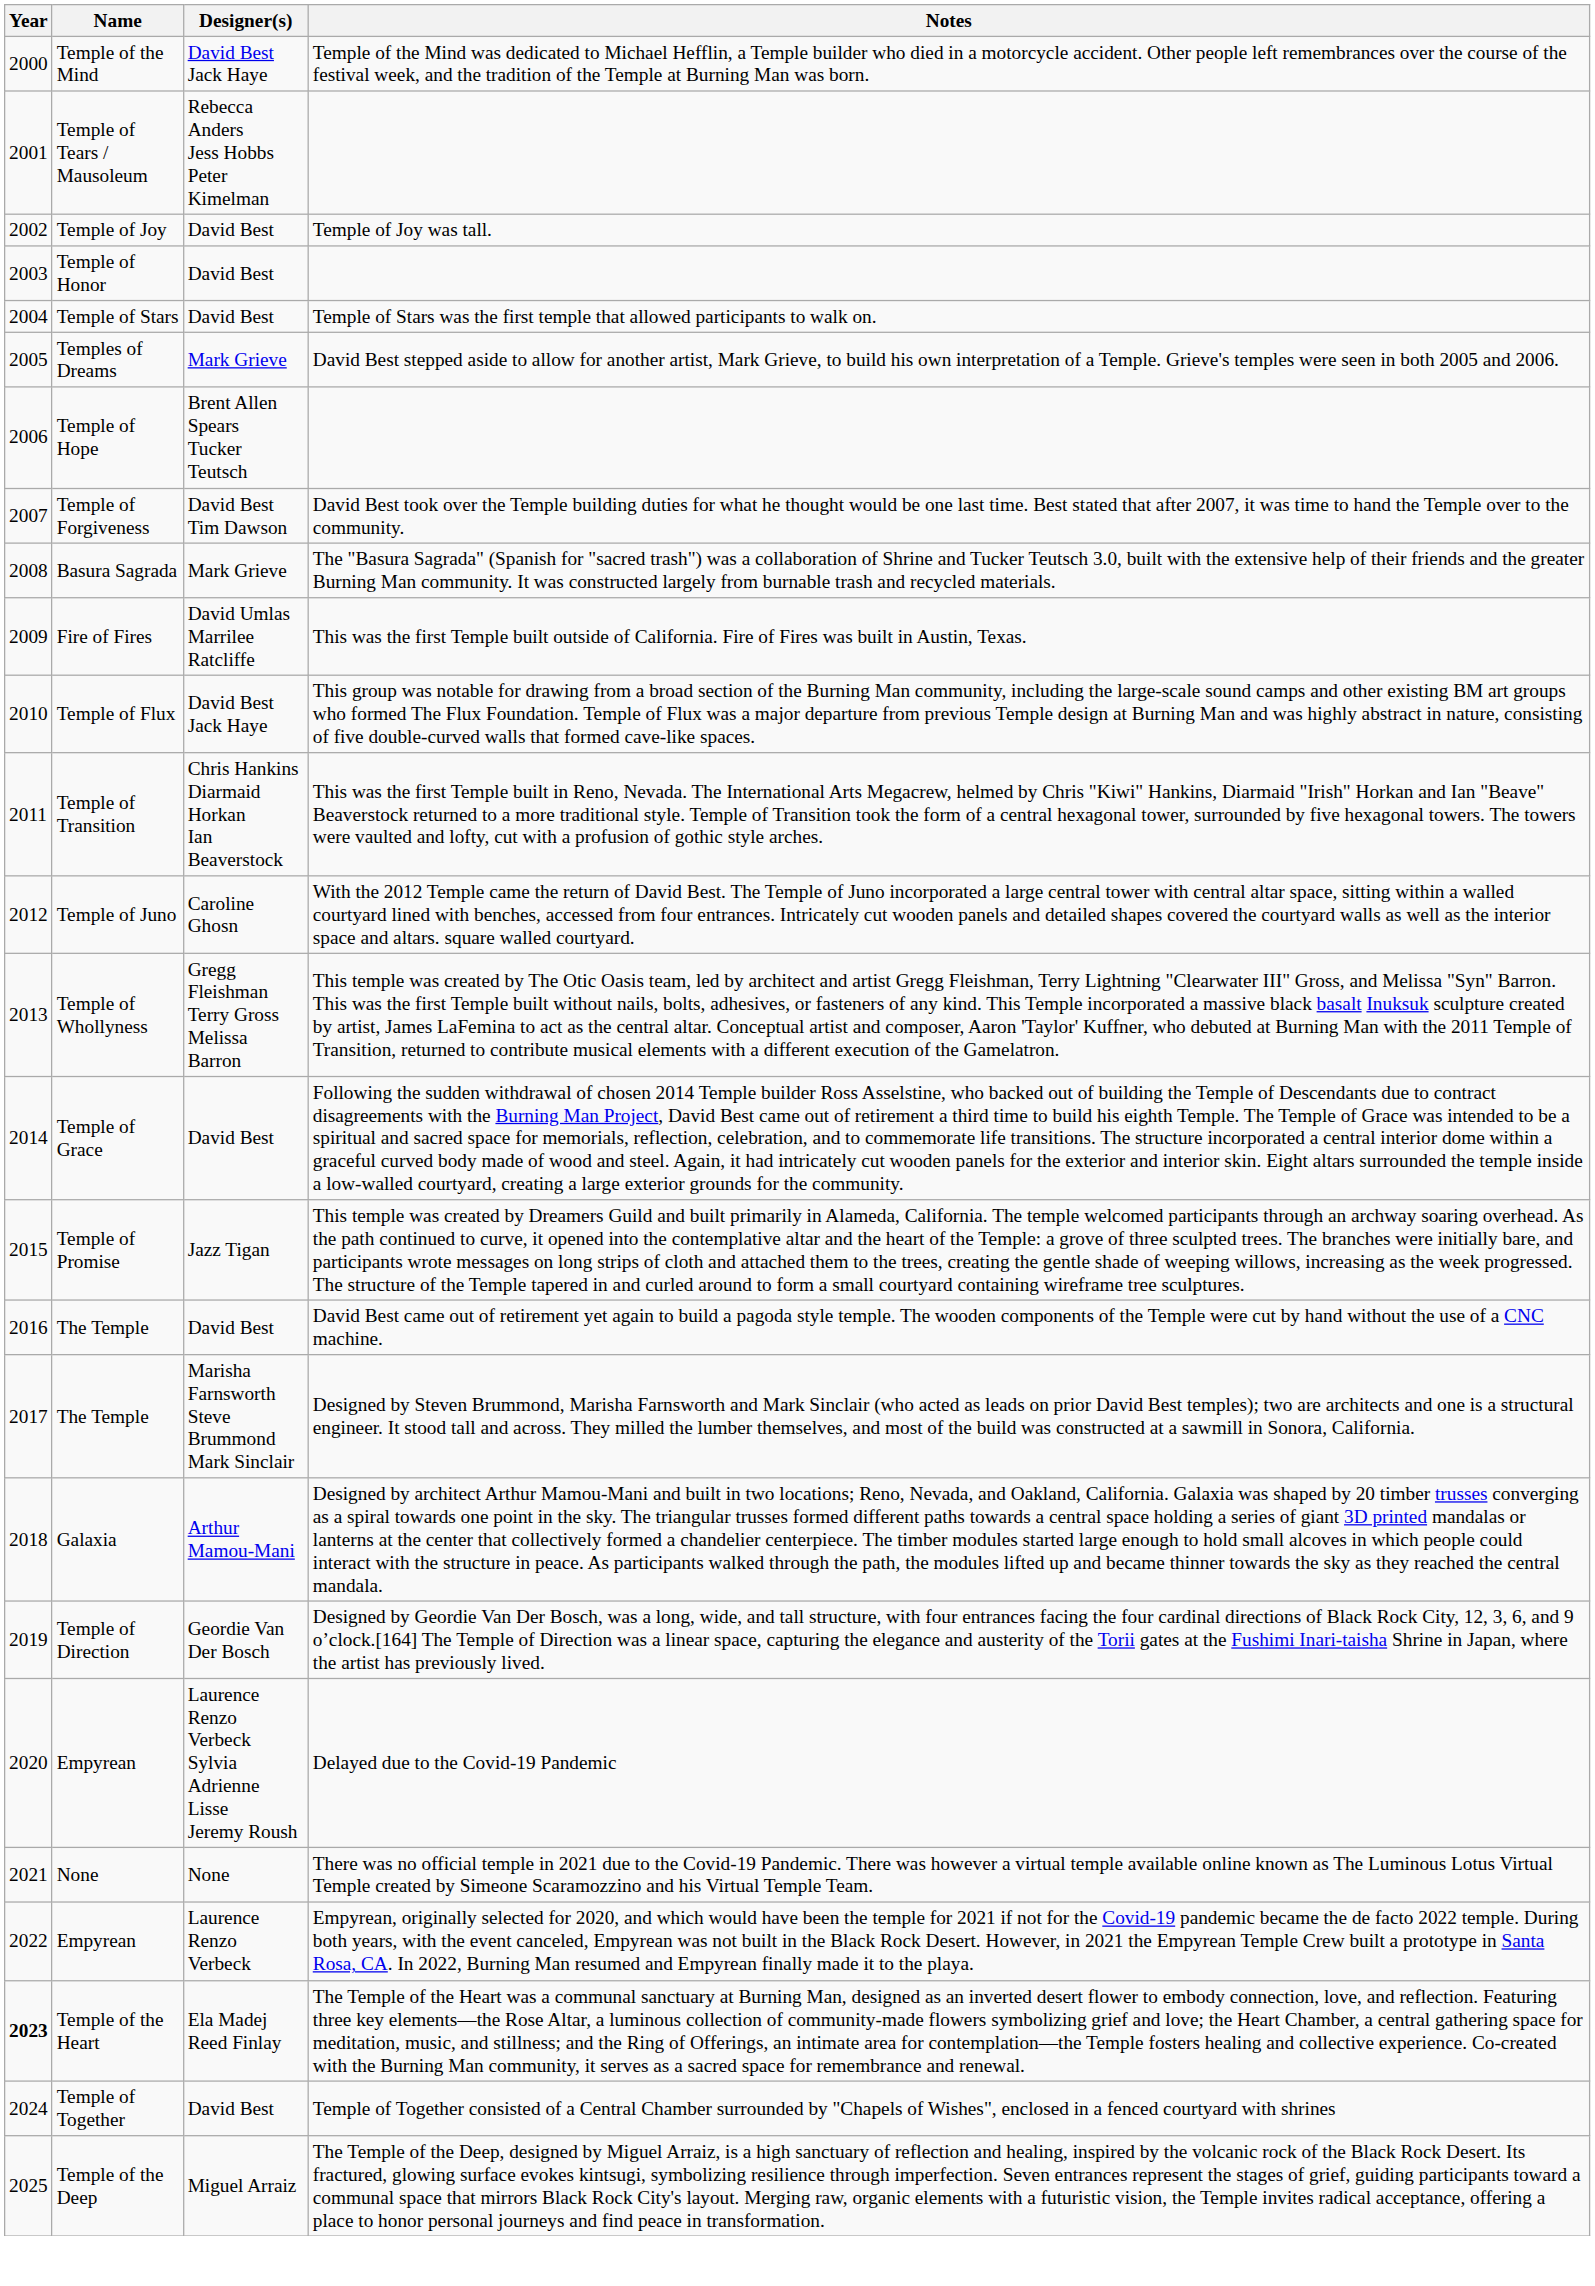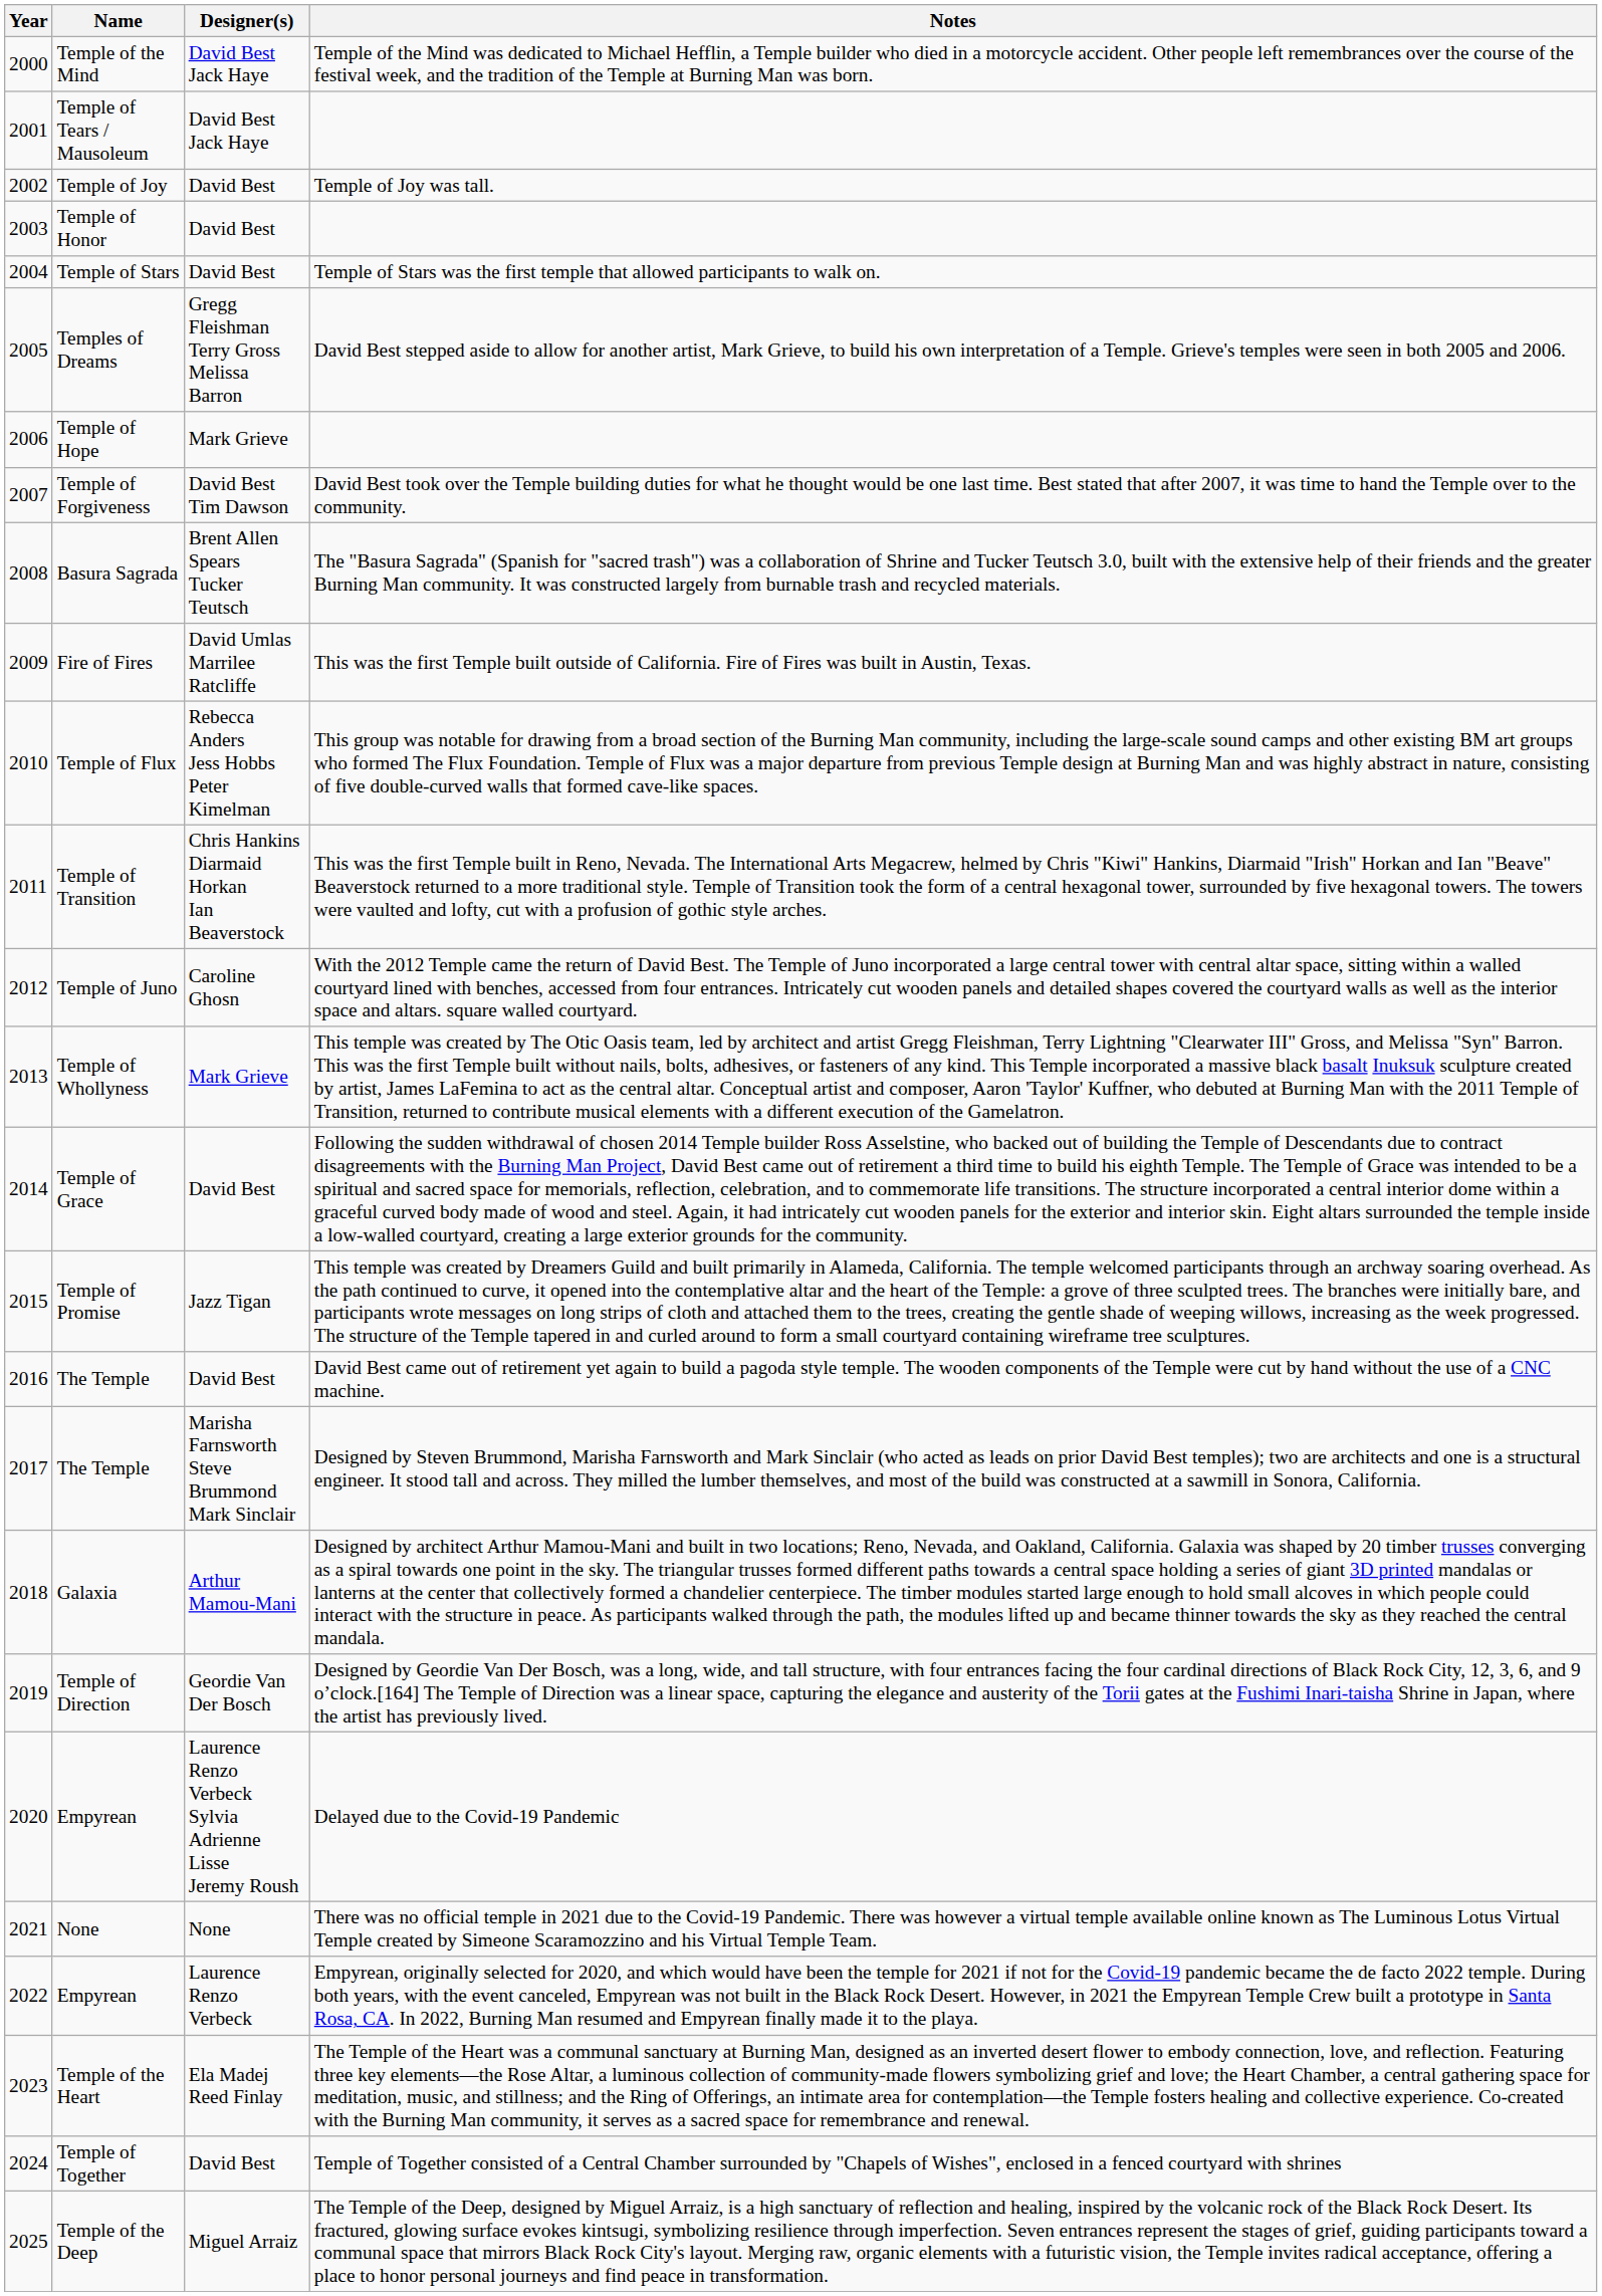Temple of Tears / Mausoleum | Designer(s): Rebecca Anders Jess Hobbs Peter Kimelman -> David Best Jack Haye
Temples of Dreams | Designer(s): Mark Grieve -> Gregg Fleishman Terry Gross Melissa Barron
Temple of Hope | Designer(s): Brent Allen Spears Tucker Teutsch -> Mark Grieve
Basura Sagrada | Designer(s): Mark Grieve -> Brent Allen Spears Tucker Teutsch
Temple of Flux | Designer(s): David Best Jack Haye -> Rebecca Anders Jess Hobbs Peter Kimelman
Temple of Whollyness | Designer(s): Gregg Fleishman Terry Gross Melissa Barron -> Mark Grieve
Temple of the Heart | Year: bold -> normal
